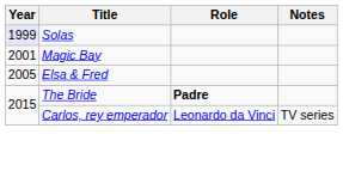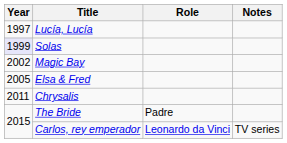+ row: 1997 | Lucía, Lucía
Magic Bay | Year: 2001 -> 2002
+ row: 2011 | Chrysalis
The Bride | Role: bold -> normal
